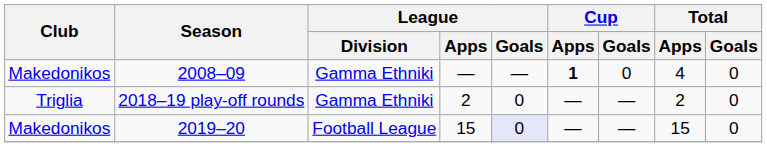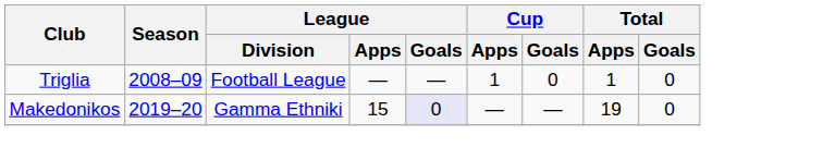2008–09 | Club: Makedonikos -> Triglia
2008–09 | League / Division: Gamma Ethniki -> Football League
2008–09 | Cup / Apps: bold -> normal
2008–09 | Total / Apps: 4 -> 1
- row: Triglia | 2018–19 play-off rounds | Gamma Ethniki | 2 | 0 | — | — | 2 | 0
2019–20 | League / Division: Football League -> Gamma Ethniki
2019–20 | Total / Apps: 15 -> 19
